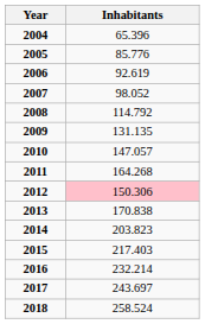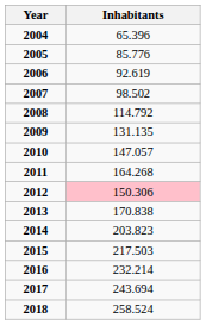2007 | Inhabitants: 98.052 -> 98.502
2015 | Inhabitants: 217.403 -> 217.503
2017 | Inhabitants: 243.697 -> 243.694
